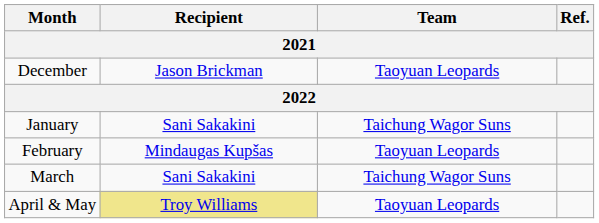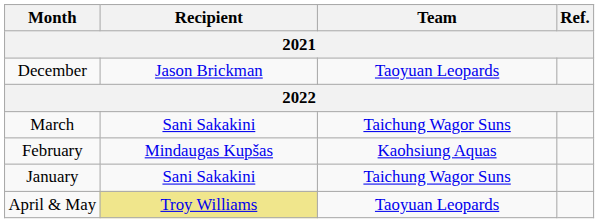rows swapped: January <-> March
February | Team: Taoyuan Leopards -> Kaohsiung Aquas
